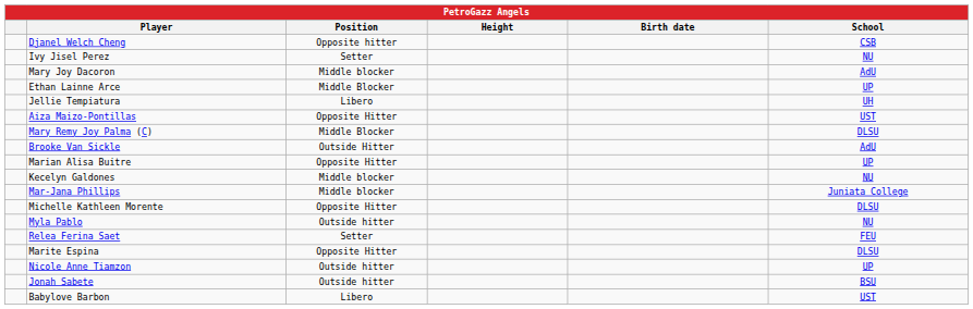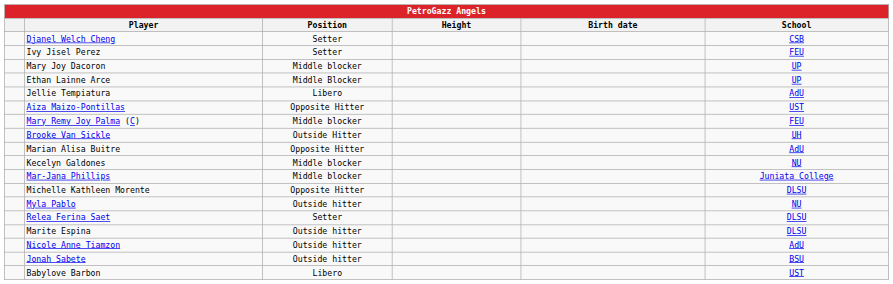Djanel Welch Cheng | Position: Opposite hitter -> Setter
Ivy Jisel Perez | School: NU -> FEU
Mary Joy Dacoron | School: AdU -> UP
Jellie Tempiatura | School: UH -> AdU
Mary Remy Joy Palma (C) | Position: Middle Blocker -> Middle blocker
Mary Remy Joy Palma (C) | School: DLSU -> FEU
Brooke Van Sickle | School: AdU -> UH
Marian Alisa Buitre | School: UP -> AdU
Relea Ferina Saet | School: FEU -> DLSU
Marite Espina | Position: Opposite Hitter -> Outside hitter
Nicole Anne Tiamzon | School: UP -> AdU
